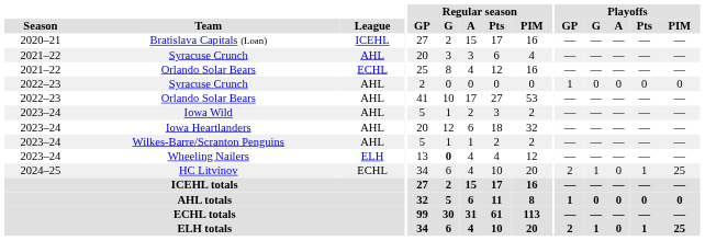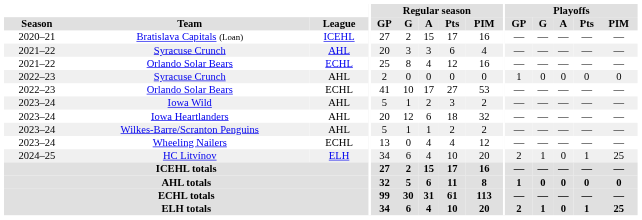2022–23 / Orlando Solar Bears | League: AHL -> ECHL
Wheeling Nailers | League: ELH -> ECHL
Wheeling Nailers | Regular season / G: bold -> normal
HC Litvínov | League: ECHL -> ELH
